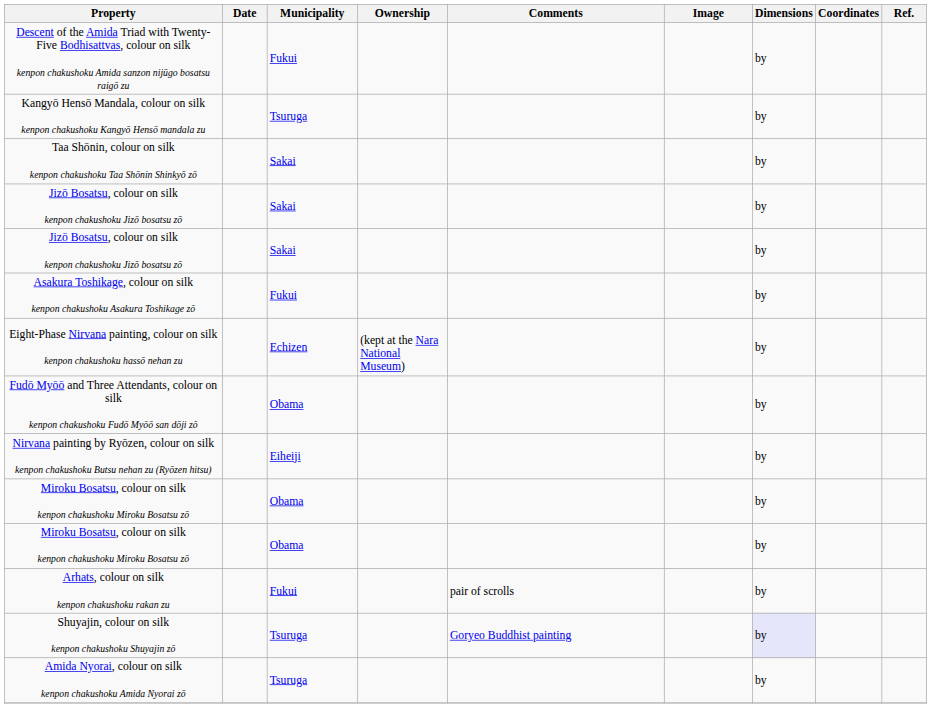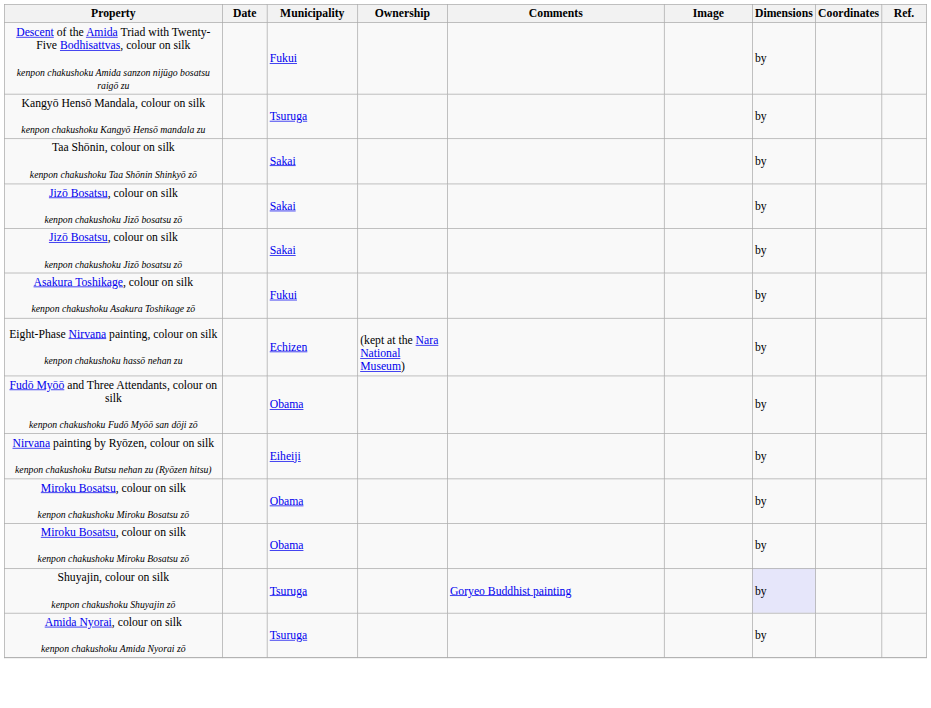- row: Arhats, colour on silk kenpon chakushoku rakan zu | Fukui | pair of scrolls | by
